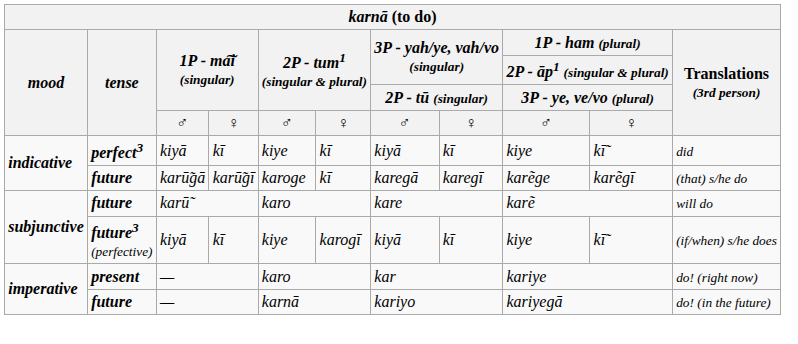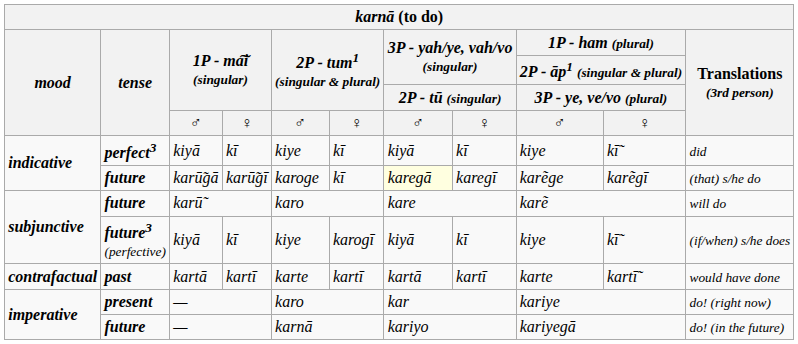future / karū̃gā | 3P - yah/ye, vah/vo (singular) / 2P - tū (singular) / ♂: no background -> lightyellow background
+ row: contrafactual | past | kartā | kartī | karte | kartī | kartā | kartī | karte | kartī̃ | would have done
